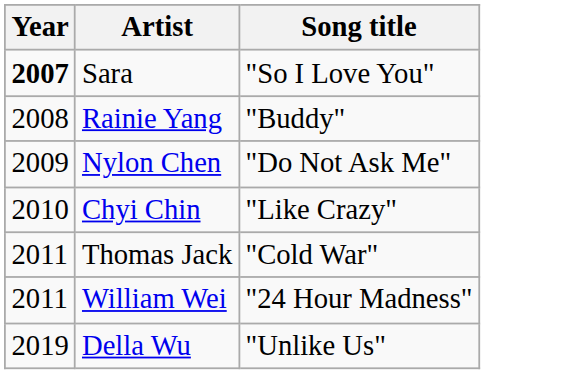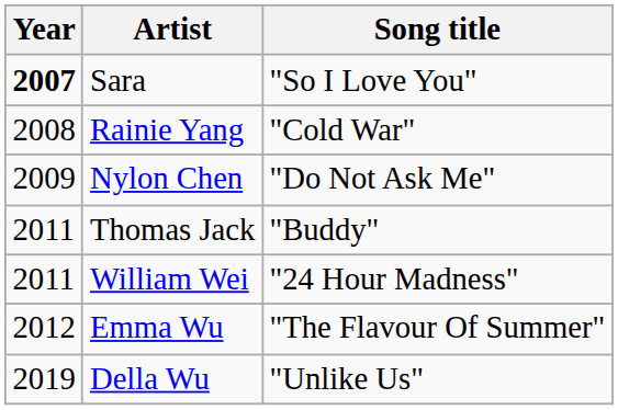Rainie Yang | Song title: "Buddy" -> "Cold War"
- row: 2010 | Chyi Chin | "Like Crazy"
Thomas Jack | Song title: "Cold War" -> "Buddy"
+ row: 2012 | Emma Wu | "The Flavour Of Summer"
